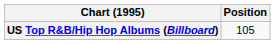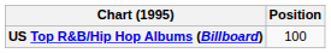US Top R&B/Hip Hop Albums (Billboard) | Position: 105 -> 100
